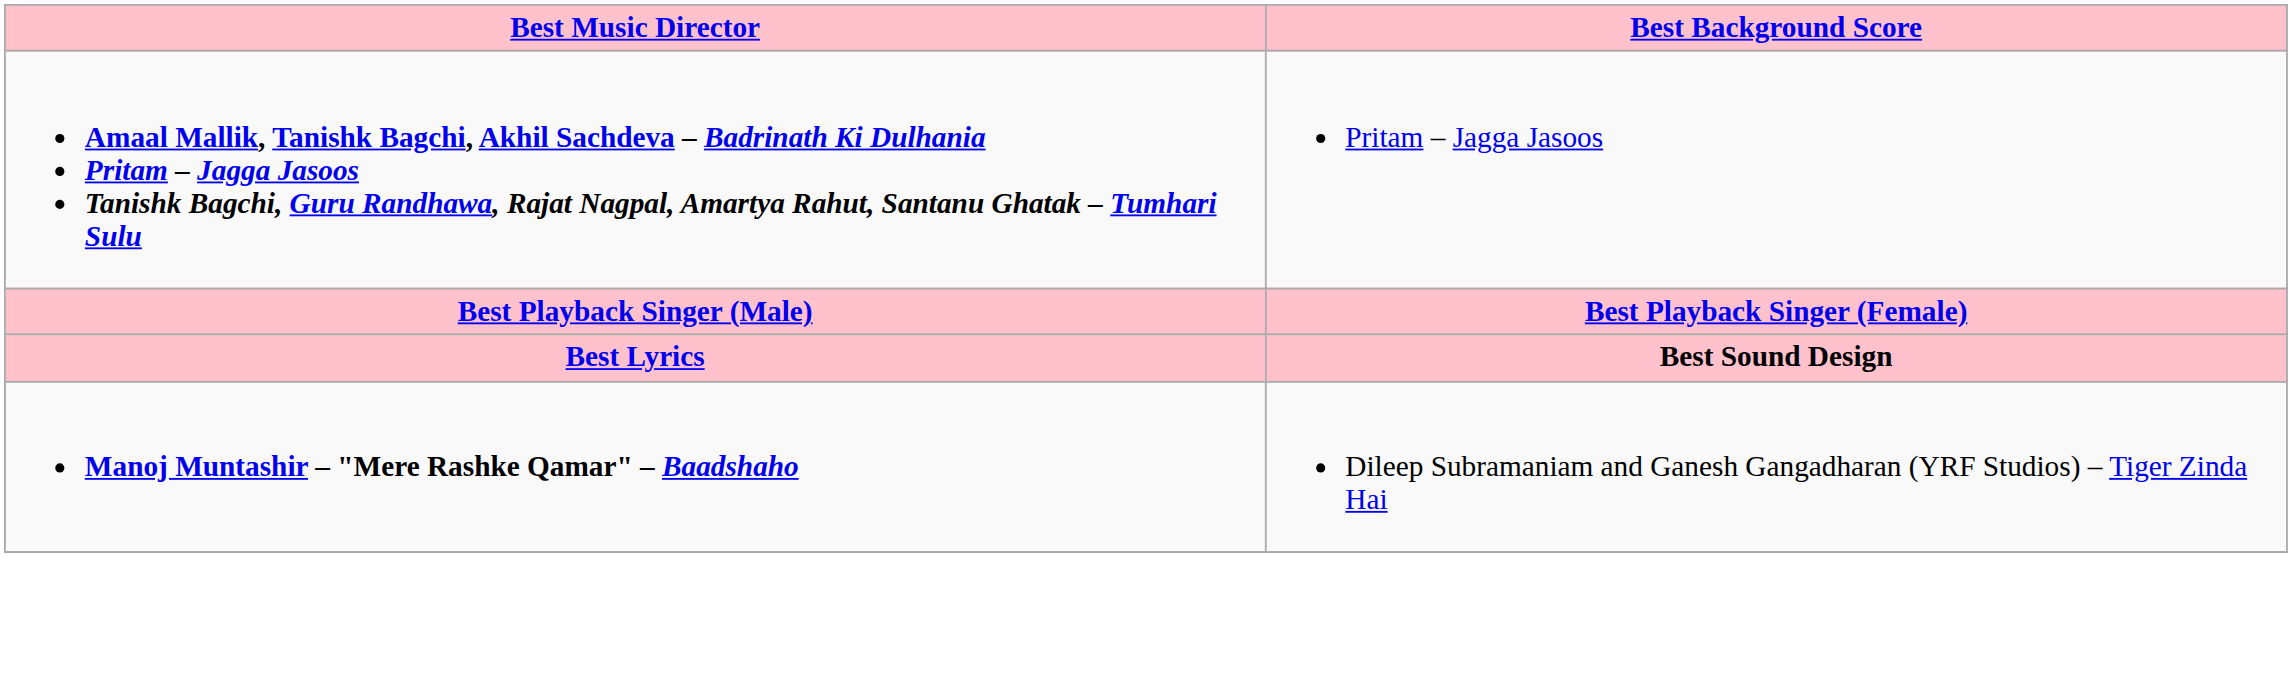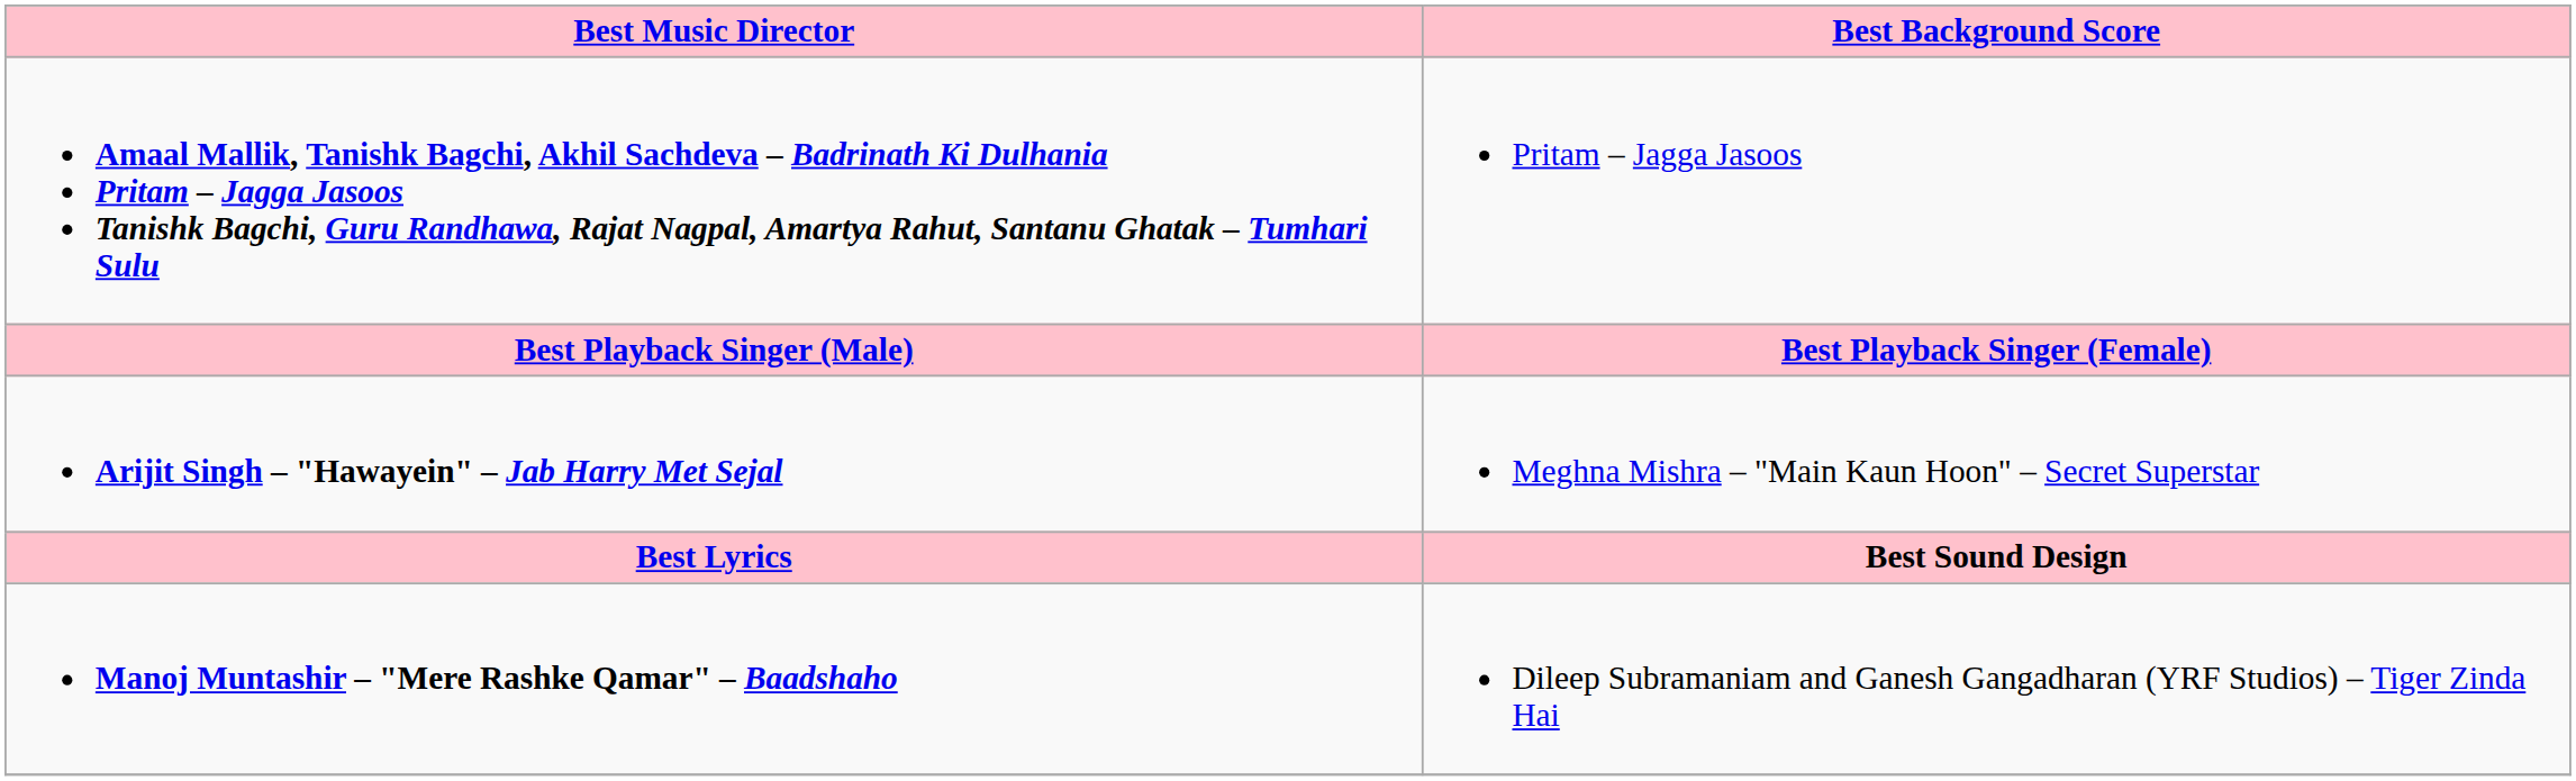+ row: Arijit Singh – "Hawayein" – Jab Harry Met Sejal | Meghna Mishra – "Main Kaun Hoon" – Secret Superstar
